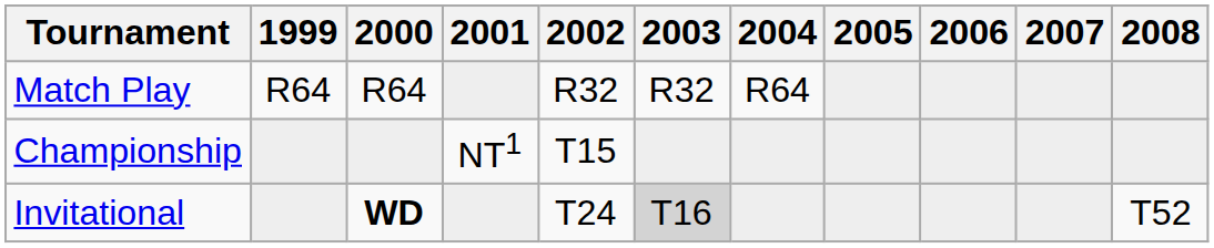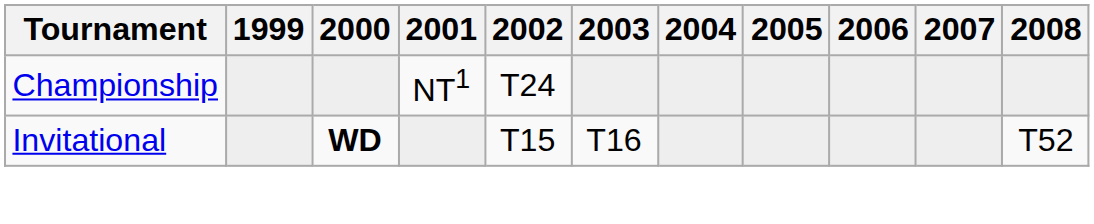- row: Match Play | R64 | R64 | R32 | R32 | R64
Championship | 2002: T15 -> T24
Invitational | 2002: T24 -> T15
Invitational | 2003: lightgrey background -> no background
